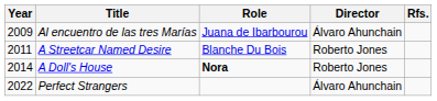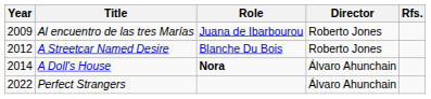Al encuentro de las tres Marías | Director: Álvaro Ahunchain -> Roberto Jones
A Streetcar Named Desire | Year: 2011 -> 2012
A Doll's House | Director: Roberto Jones -> Álvaro Ahunchain
